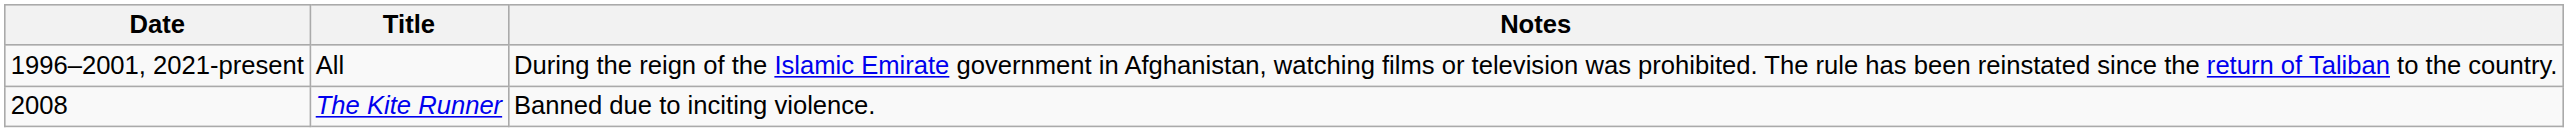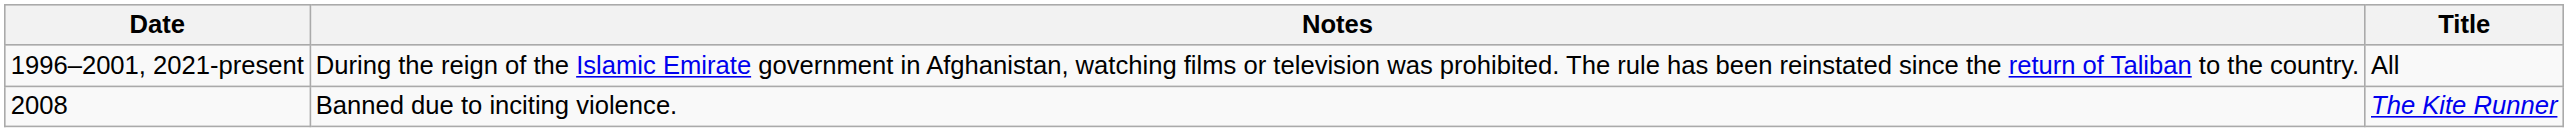columns swapped: Title <-> Notes
